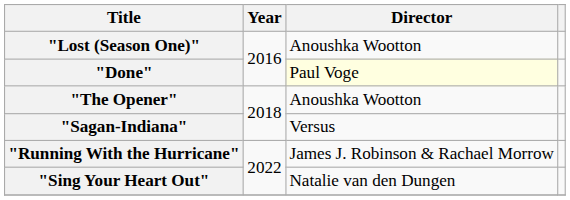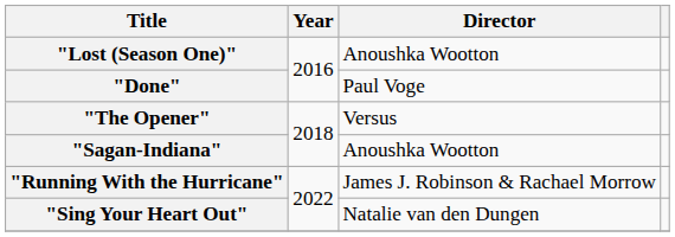"Done" | Director: lightyellow background -> no background
"The Opener" | Director: Anoushka Wootton -> Versus
"Sagan-Indiana" | Director: Versus -> Anoushka Wootton
